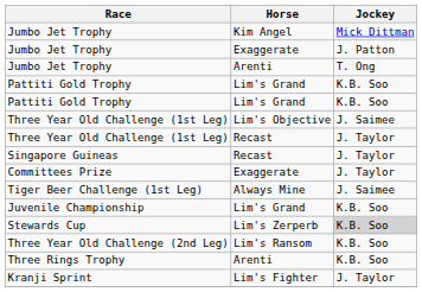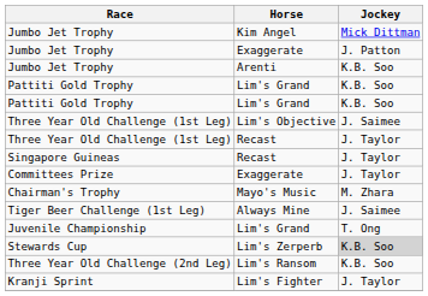Jumbo Jet Trophy / Arenti | Jockey: T. Ong -> K.B. Soo
+ row: Chairman's Trophy | Mayo's Music | M. Zhara
Juvenile Championship | Jockey: K.B. Soo -> T. Ong
- row: Three Rings Trophy | Arenti | K.B. Soo
